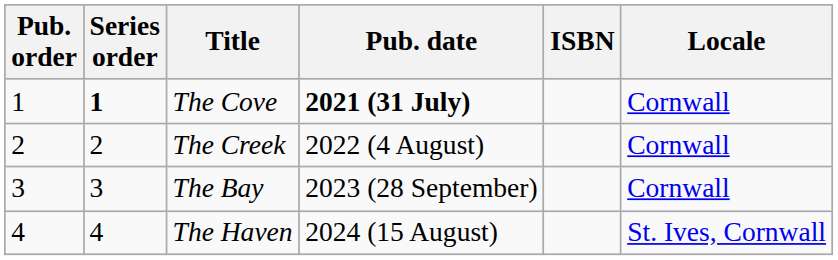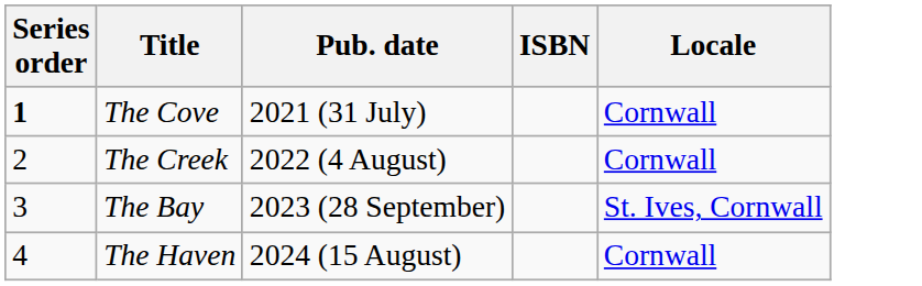- column: Pub. order | 1 | 2 | 3 | 4
The Cove | Pub. date: bold -> normal
The Bay | Locale: Cornwall -> St. Ives, Cornwall
The Haven | Locale: St. Ives, Cornwall -> Cornwall
